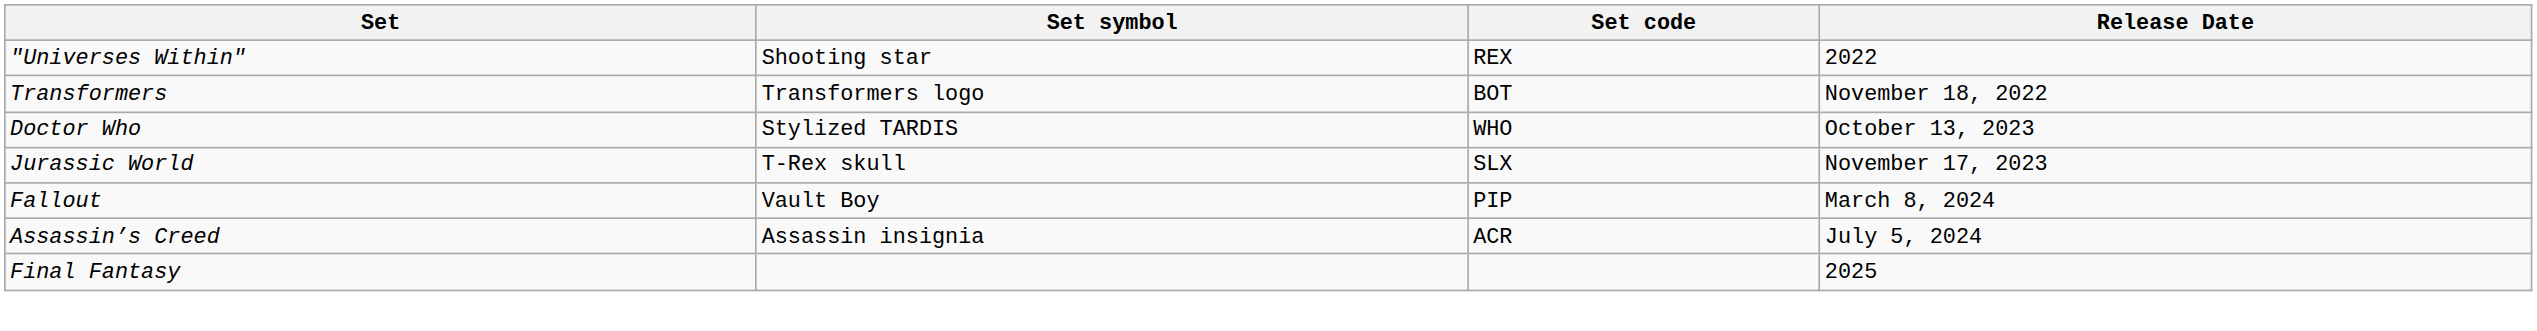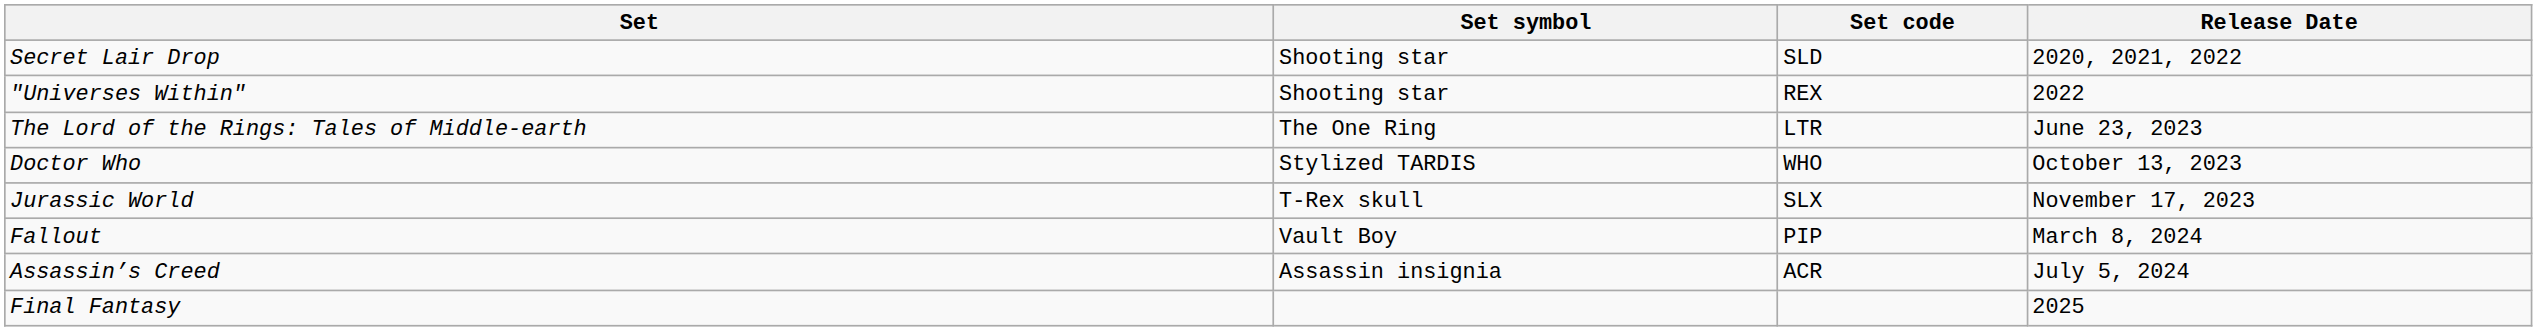+ row: Secret Lair Drop | Shooting star | SLD | 2020, 2021, 2022
- row: Transformers | Transformers logo | BOT | November 18, 2022
+ row: The Lord of the Rings: Tales of Middle-earth | The One Ring | LTR | June 23, 2023
